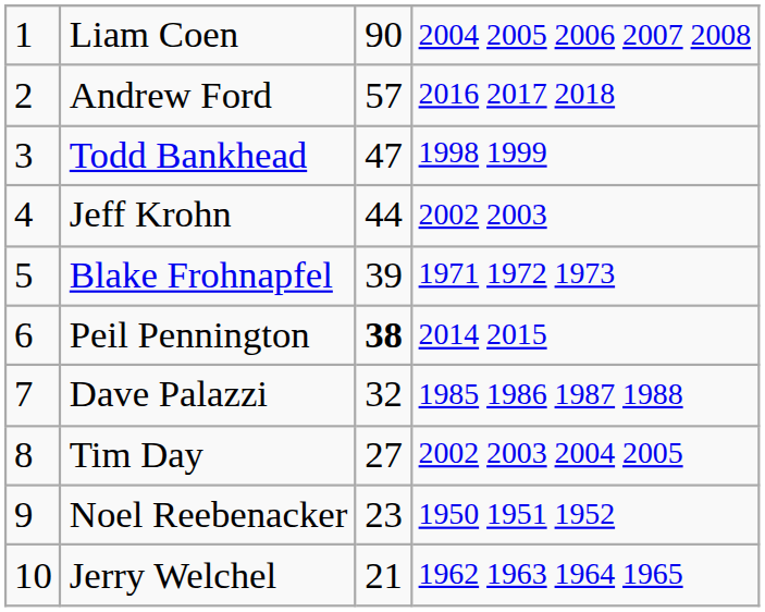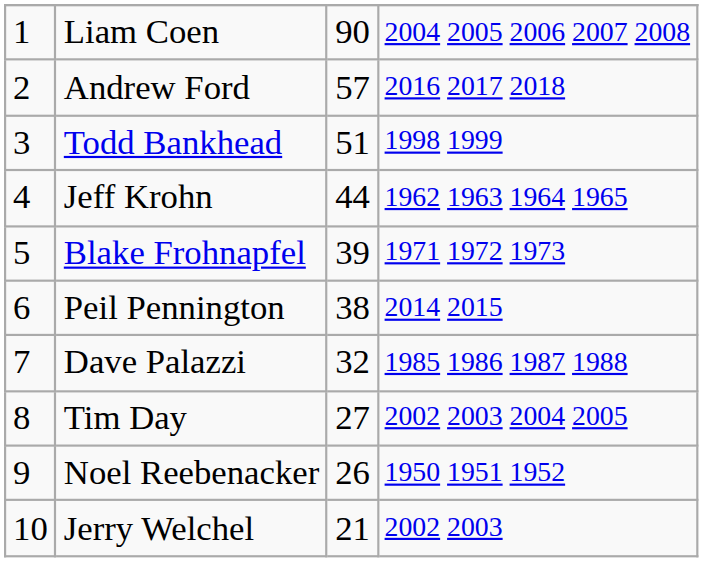Todd Bankhead | column 3: 47 -> 51
Jeff Krohn | column 4: 2002 2003 -> 1962 1963 1964 1965
Peil Pennington | column 3: bold -> normal
Noel Reebenacker | column 3: 23 -> 26
Jerry Welchel | column 4: 1962 1963 1964 1965 -> 2002 2003
